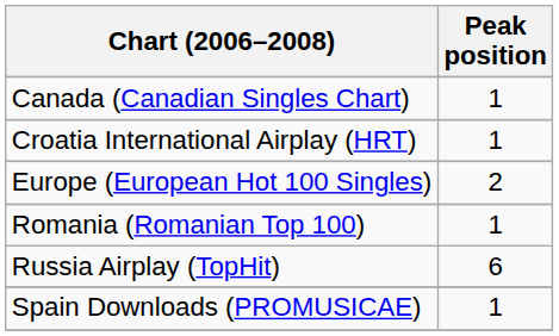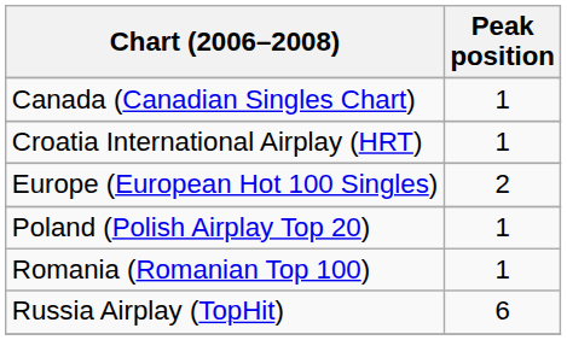+ row: Poland (Polish Airplay Top 20) | 1
- row: Spain Downloads (PROMUSICAE) | 1
